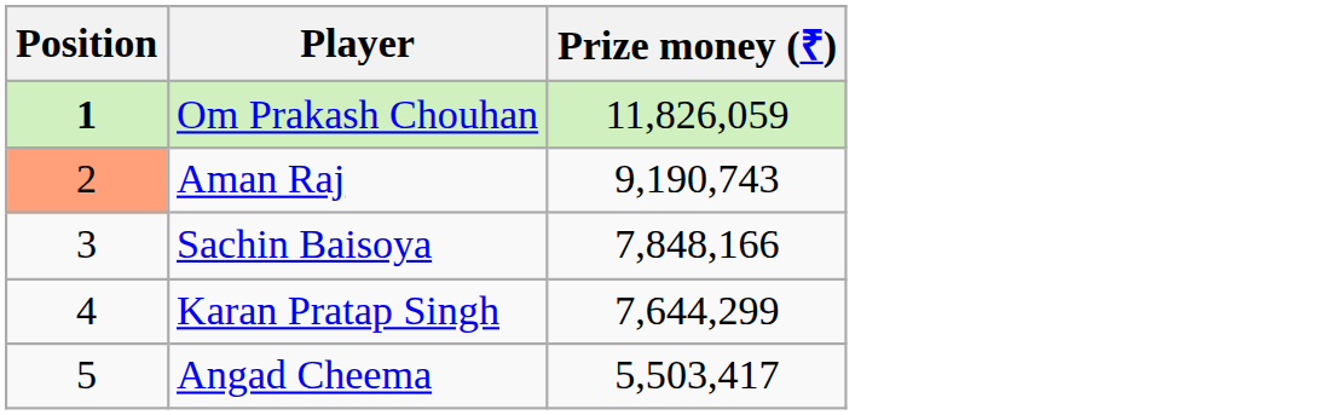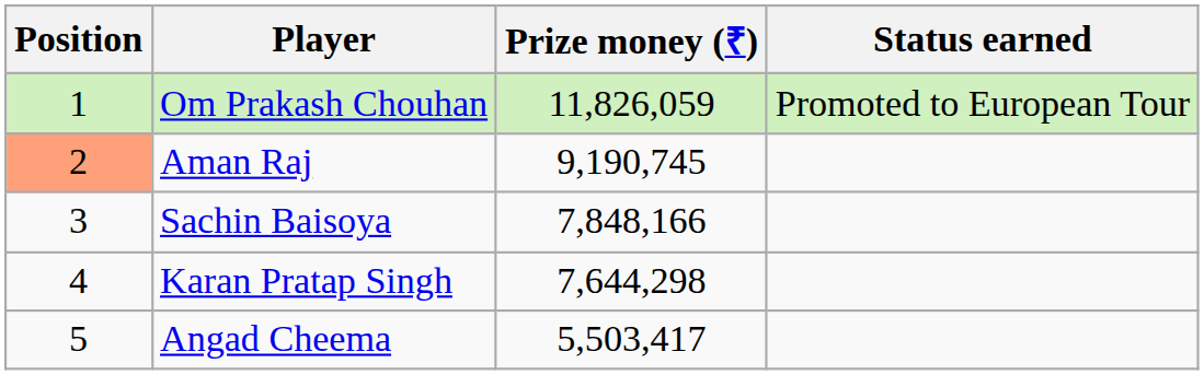+ column: Status earned | Promoted to European Tour
Om Prakash Chouhan | Position: bold -> normal
Aman Raj | Prize money (₹): 9,190,743 -> 9,190,745
Karan Pratap Singh | Prize money (₹): 7,644,299 -> 7,644,298
